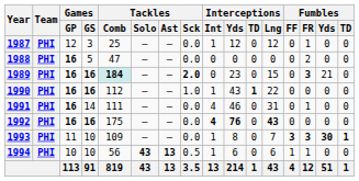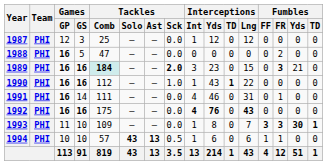1987 | Fumbles / FR: 1 -> 0
1989 | Interceptions / Int: 0 -> 3
1994 | Tackles / Comb: 56 -> 57
